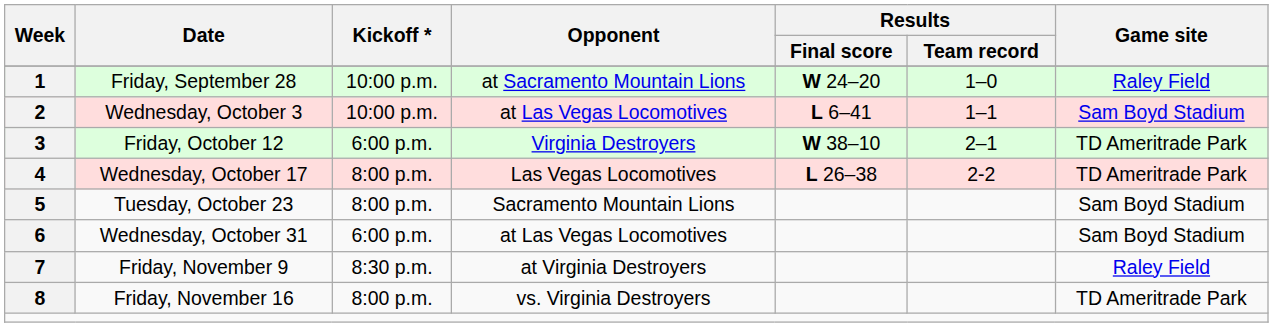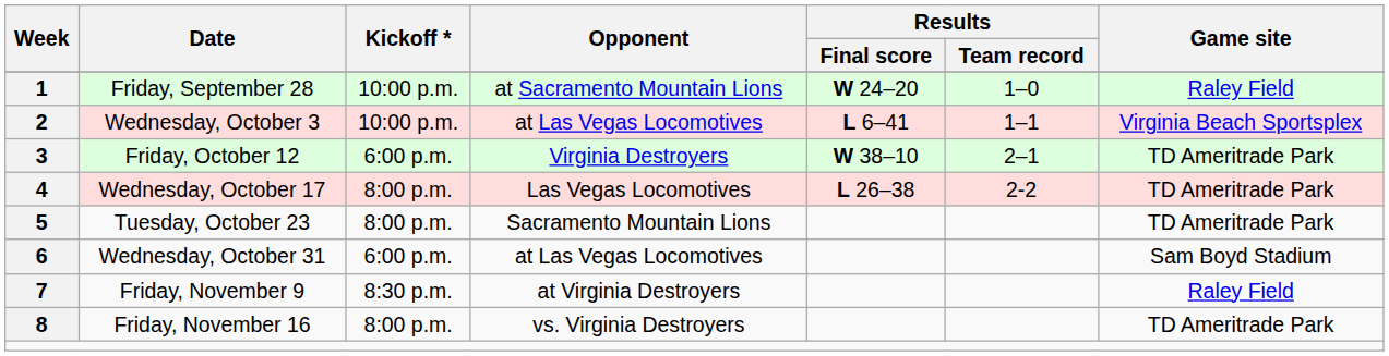Wednesday, October 3 | Game site: Sam Boyd Stadium -> Virginia Beach Sportsplex
Tuesday, October 23 | Game site: Sam Boyd Stadium -> TD Ameritrade Park
